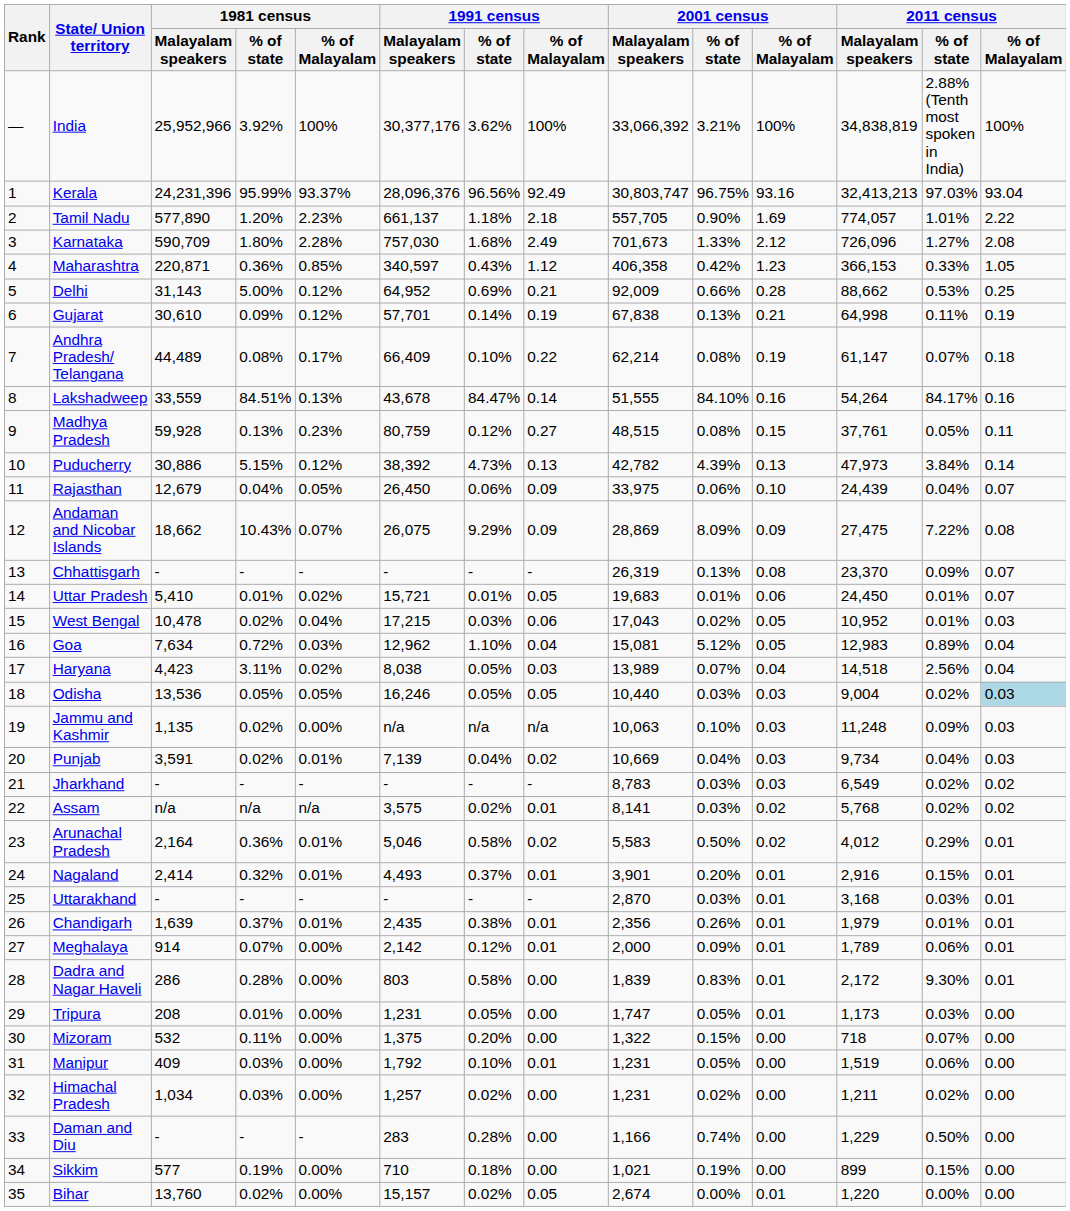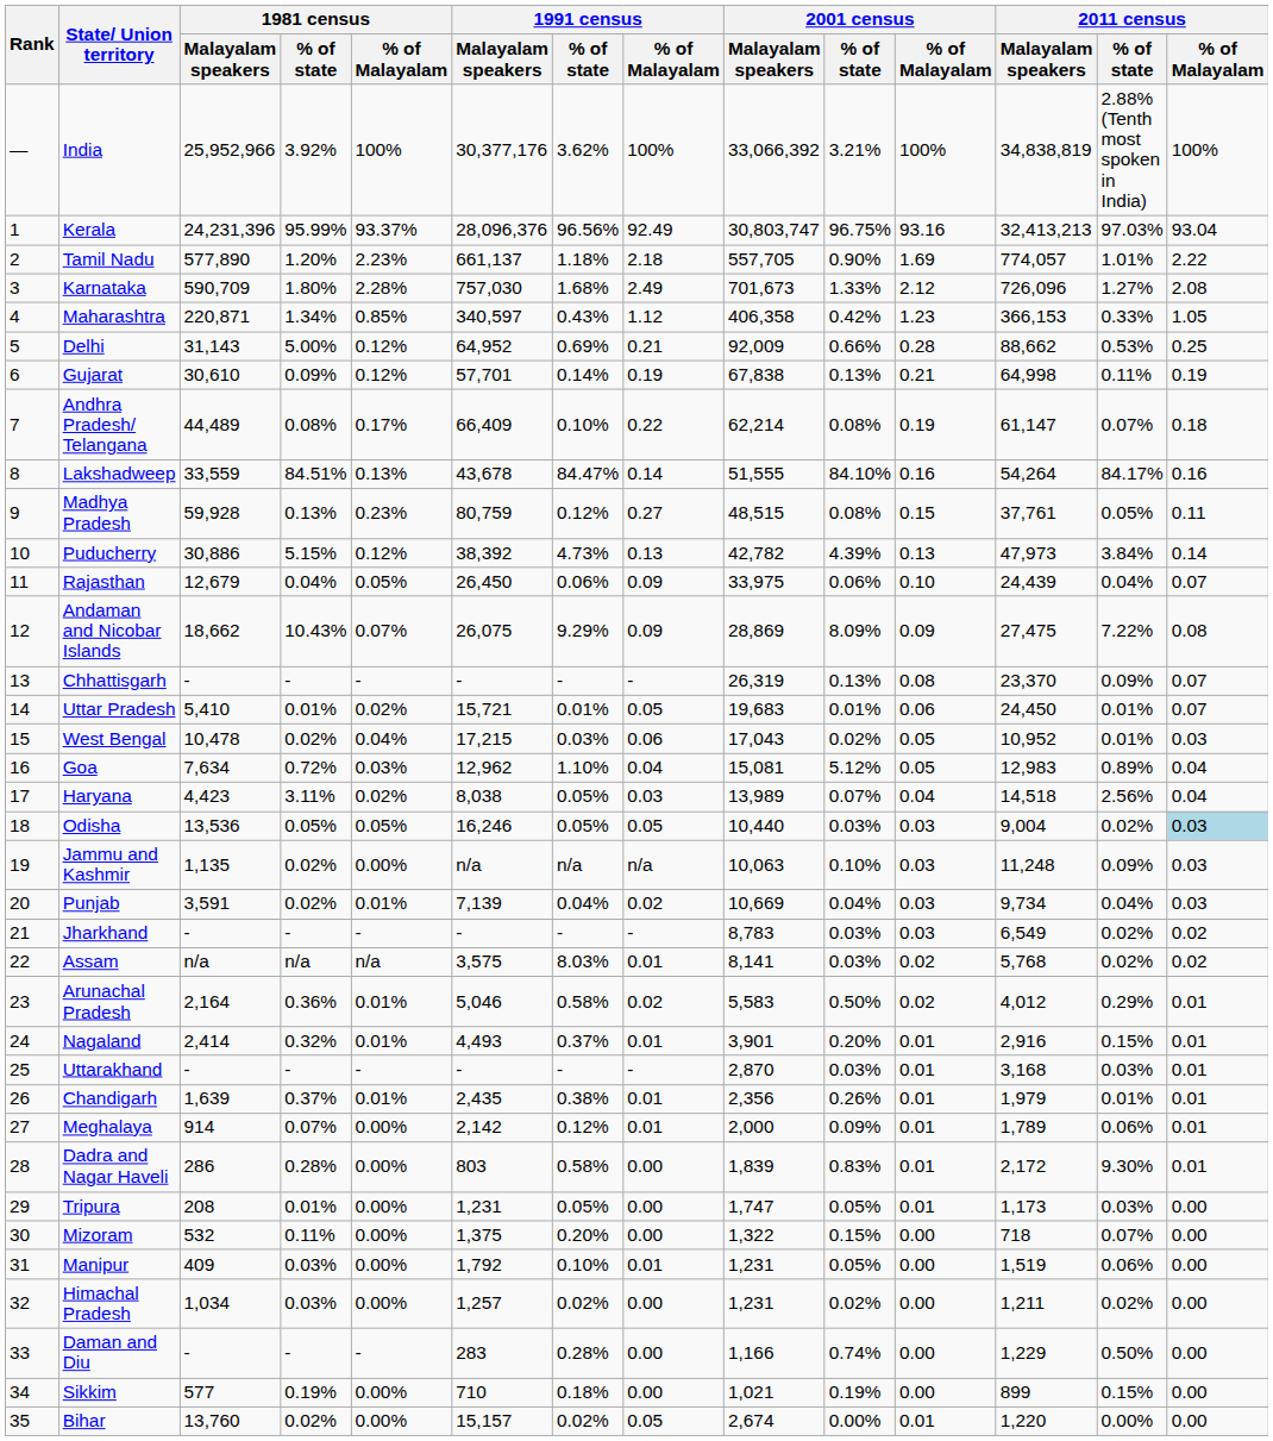Maharashtra | 1981 census / % of state: 0.36% -> 1.34%
Assam | 1991 census / % of state: 0.02% -> 8.03%
